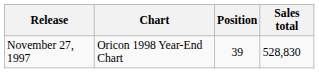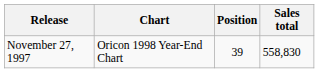November 27, 1997 | Sales total: 528,830 -> 558,830
